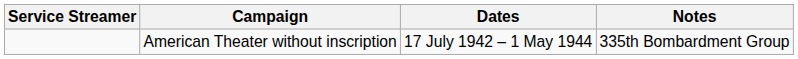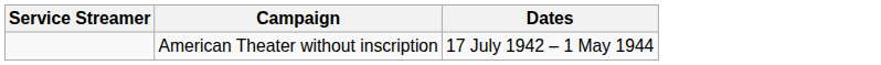- column: Notes | 335th Bombardment Group
